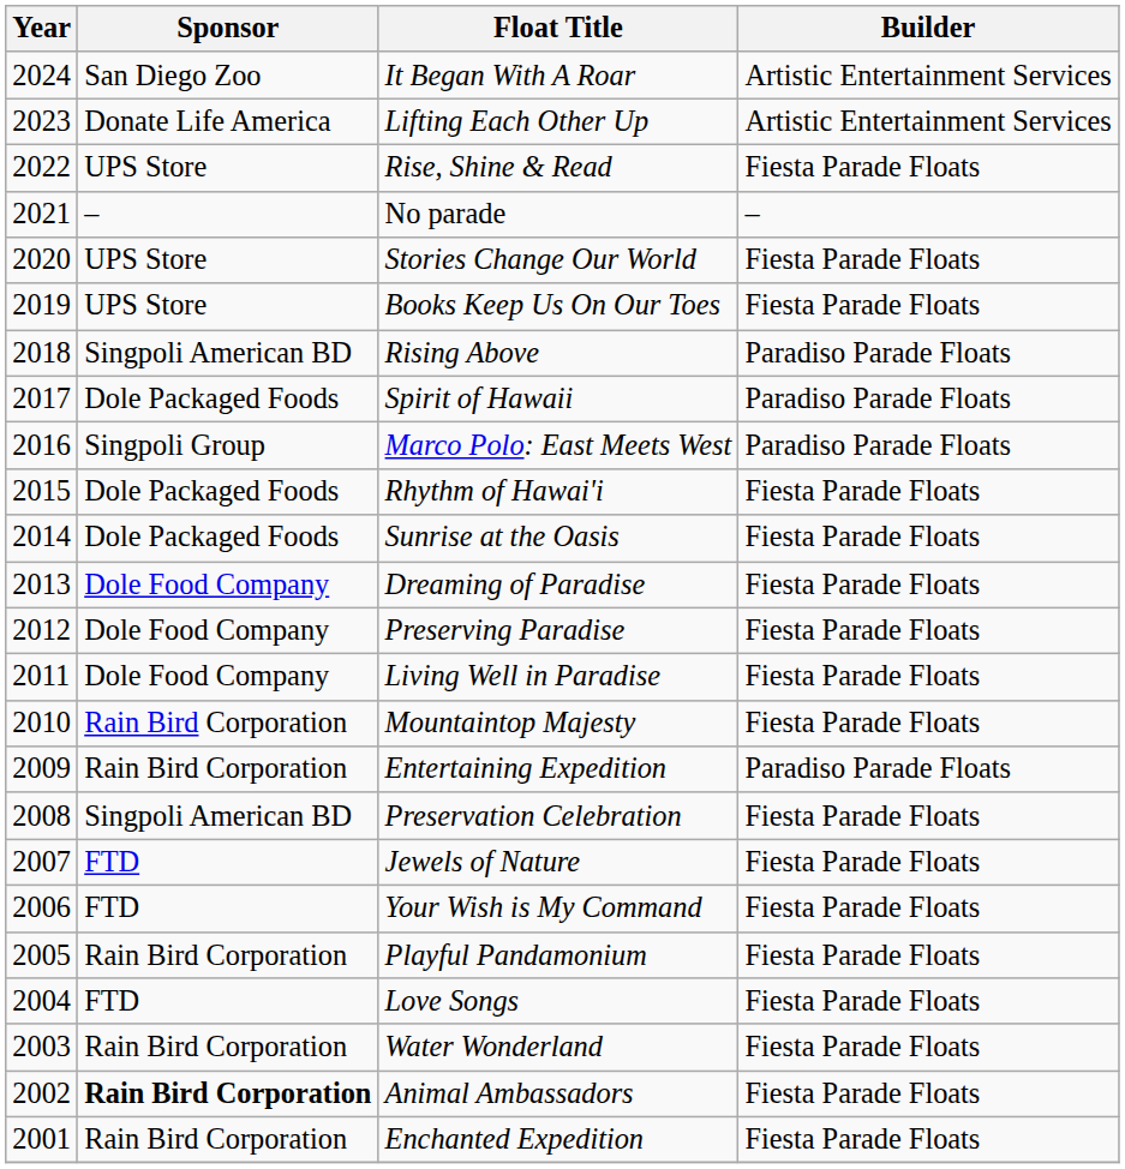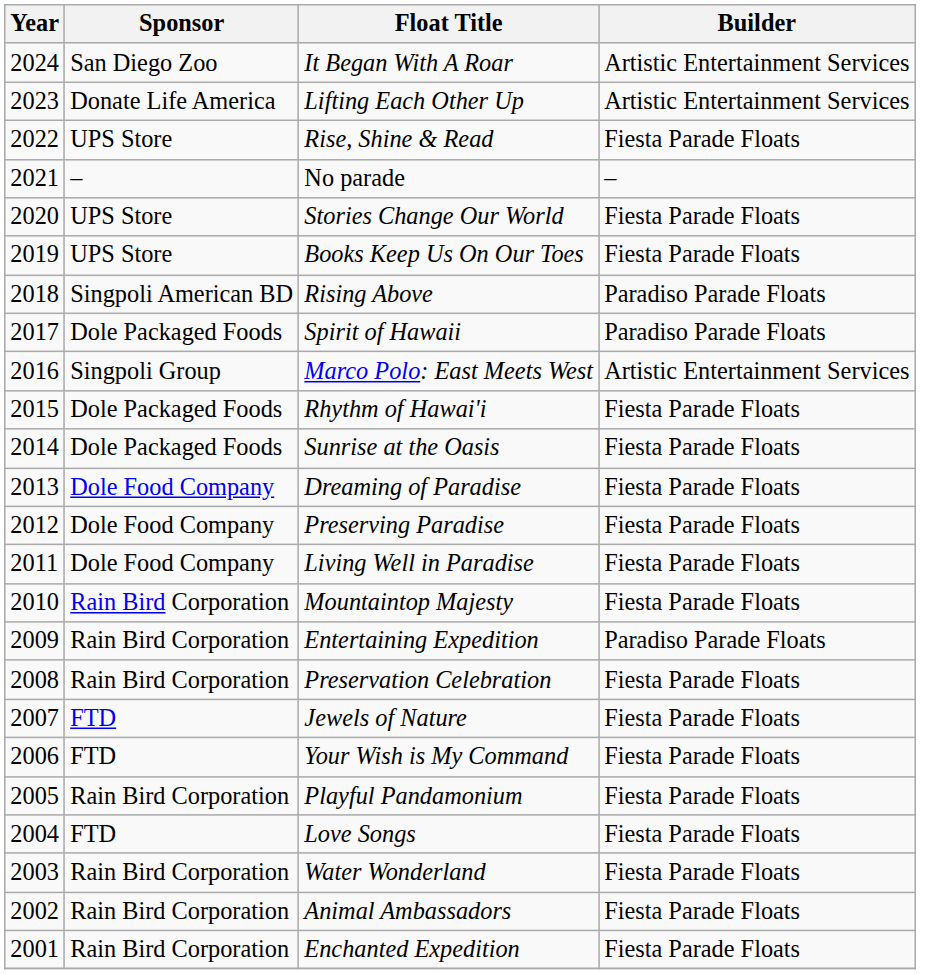Marco Polo: East Meets West | Builder: Paradiso Parade Floats -> Artistic Entertainment Services
Preservation Celebration | Sponsor: Singpoli American BD -> Rain Bird Corporation
Animal Ambassadors | Sponsor: bold -> normal
